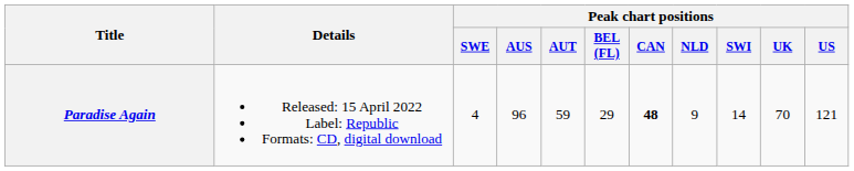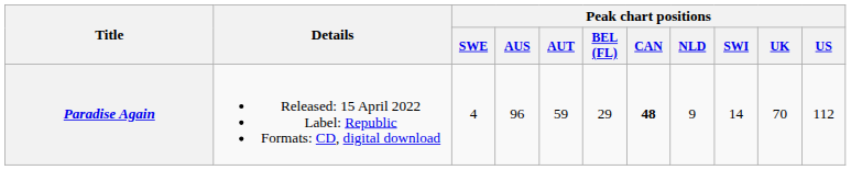Paradise Again | Peak chart positions / US: 121 -> 112
